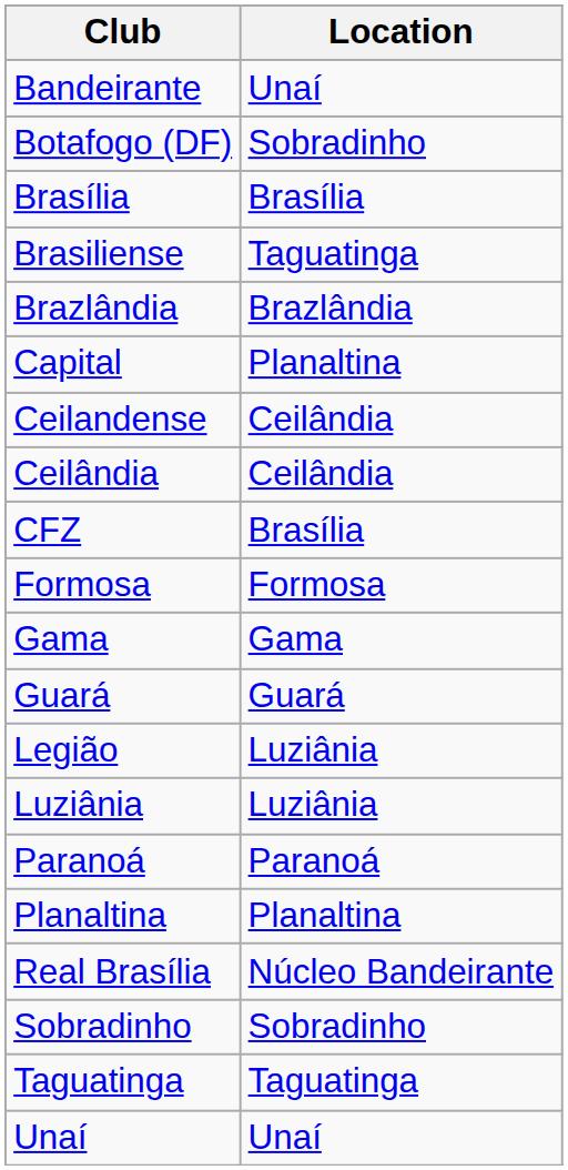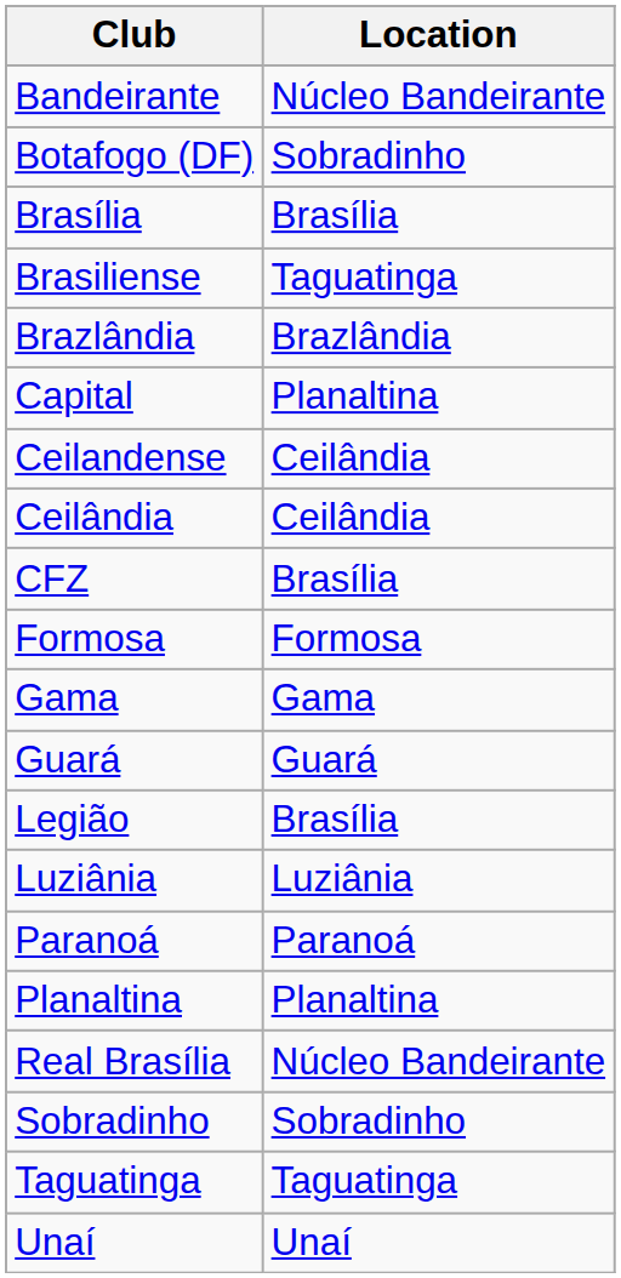Bandeirante | Location: Unaí -> Núcleo Bandeirante
Legião | Location: Luziânia -> Brasília
